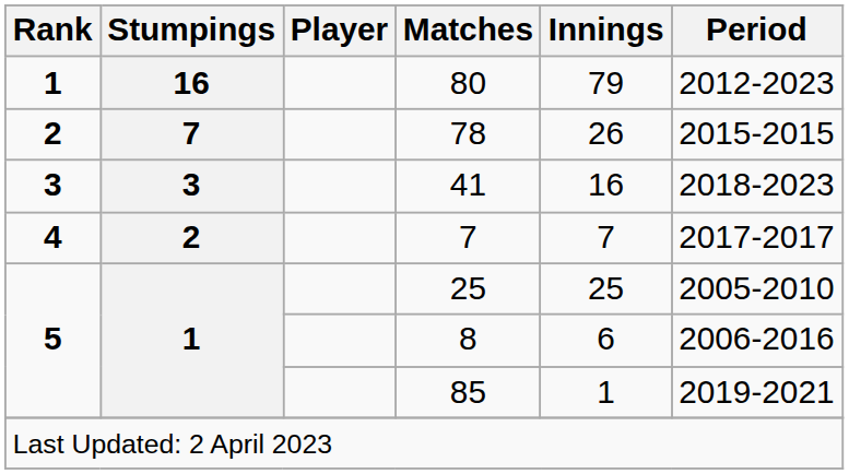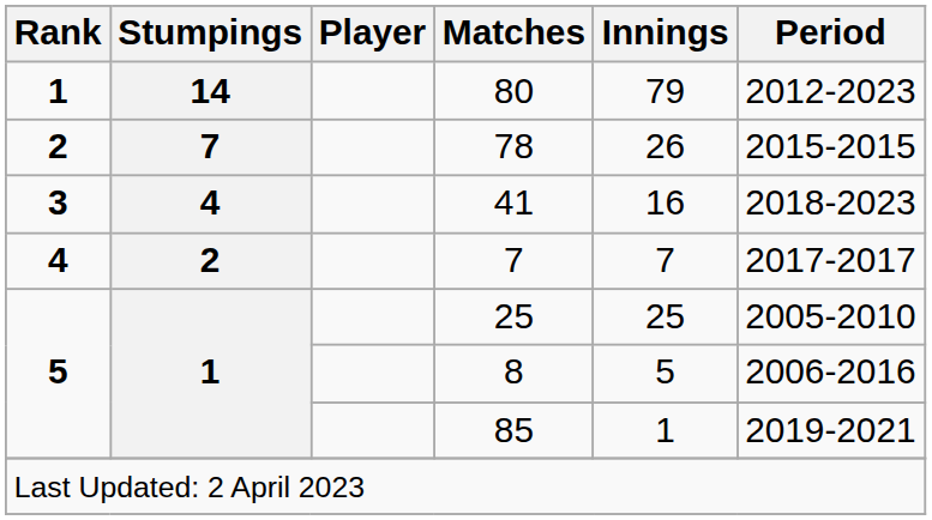80 | Stumpings: 16 -> 14
41 | Stumpings: 3 -> 4
8 | Innings: 6 -> 5
